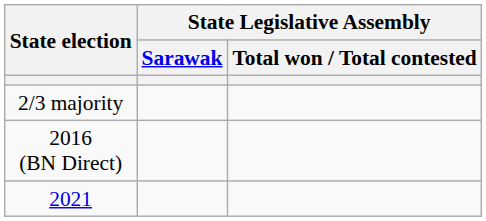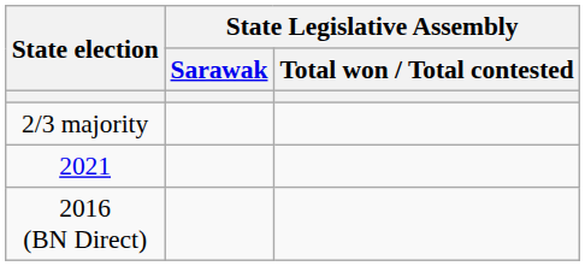rows swapped: 2016 (BN Direct) <-> 2021
